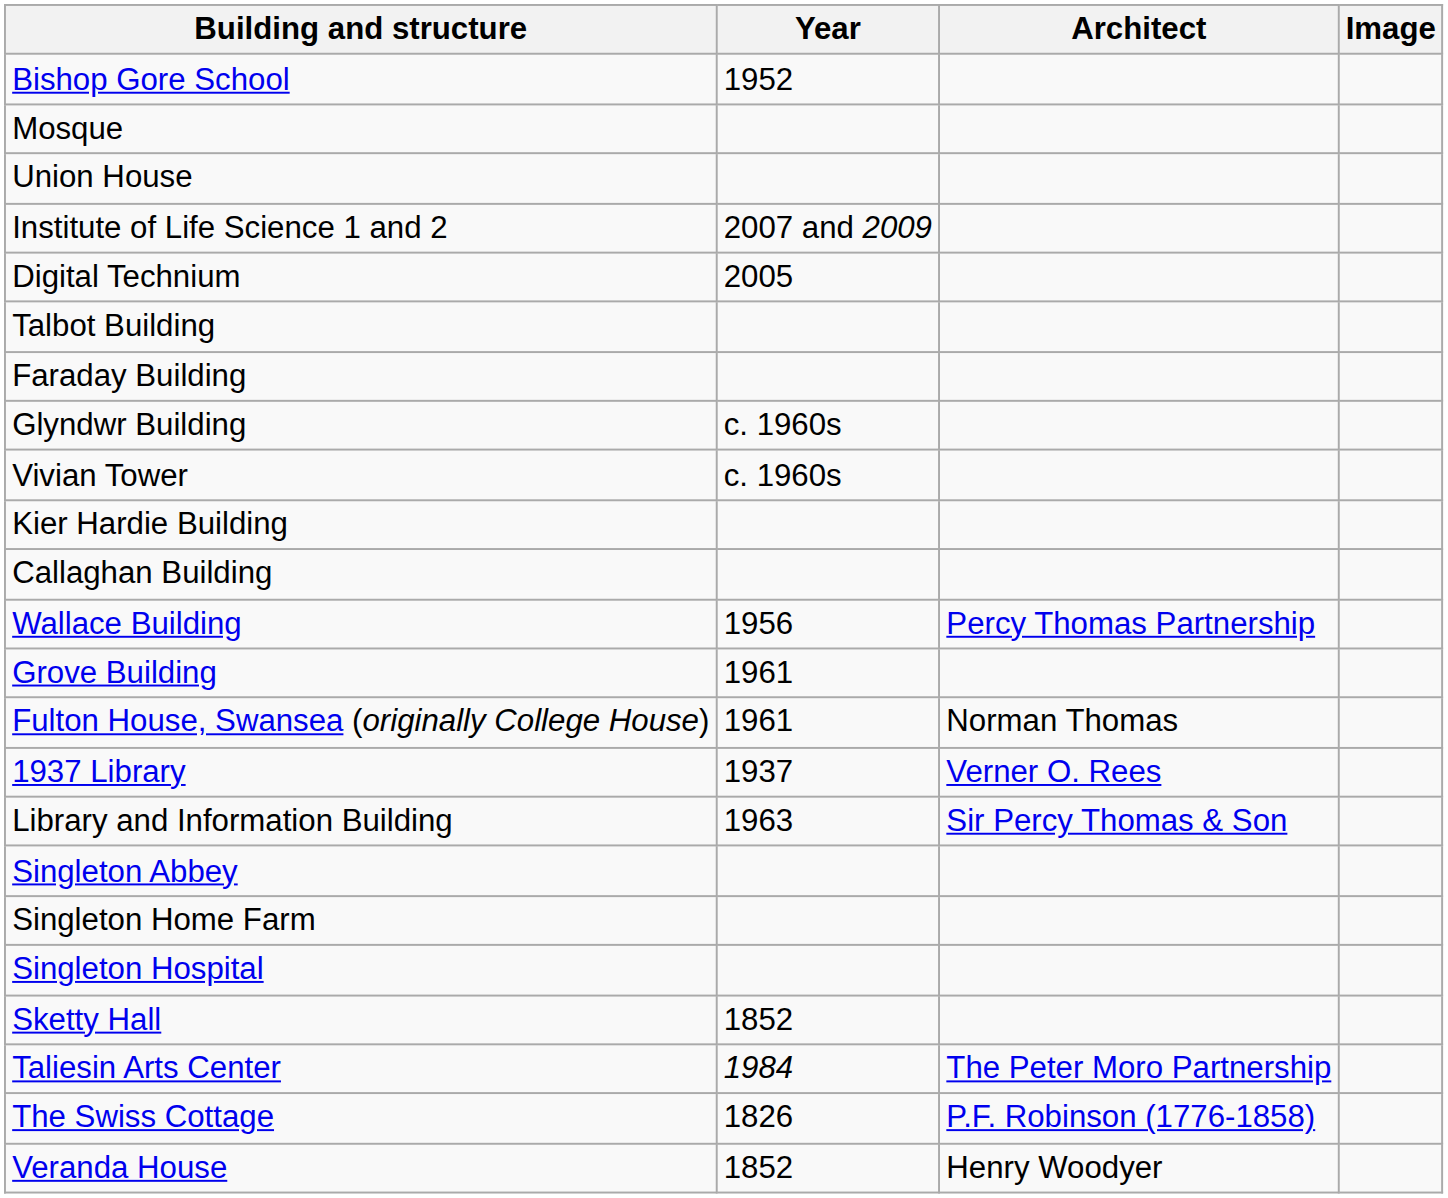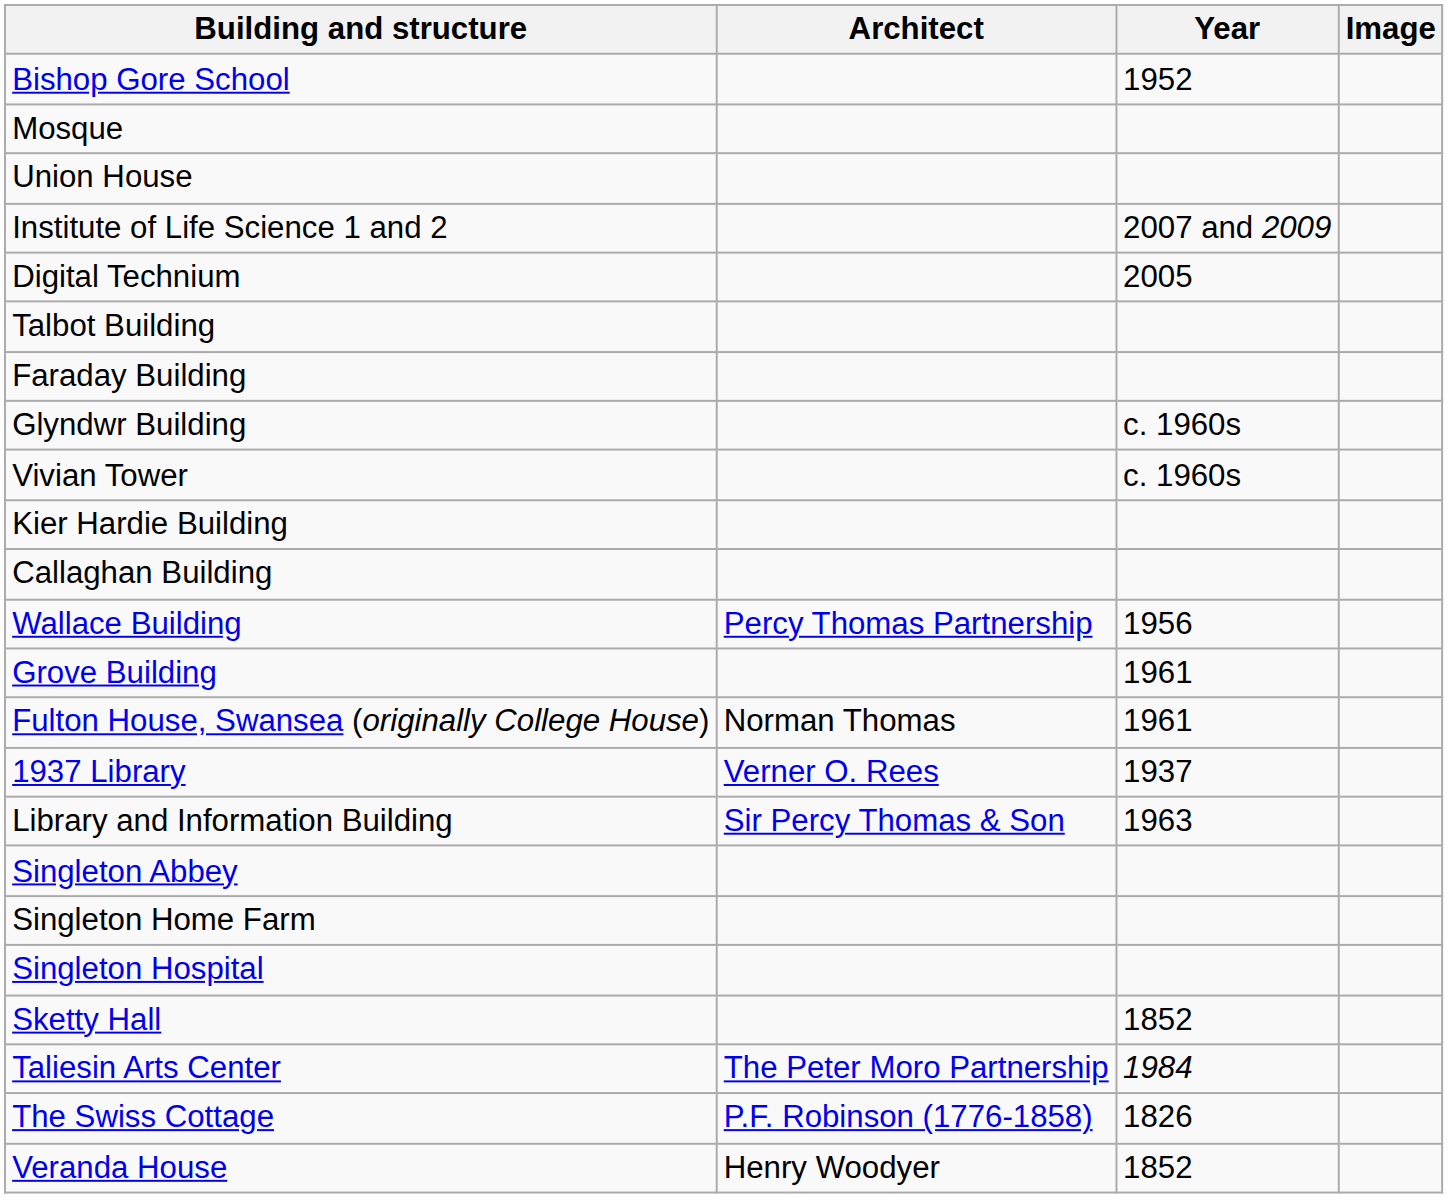columns swapped: Architect <-> Year
